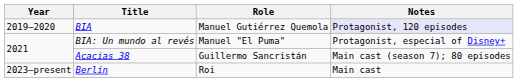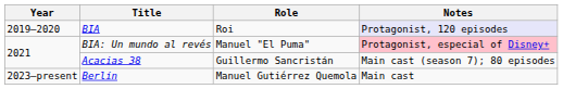BIA | Role: Manuel Gutiérrez Quemola -> Roi
BIA: Un mundo al revés | Notes: no background -> pink background
Berlín | Role: Roi -> Manuel Gutiérrez Quemola
